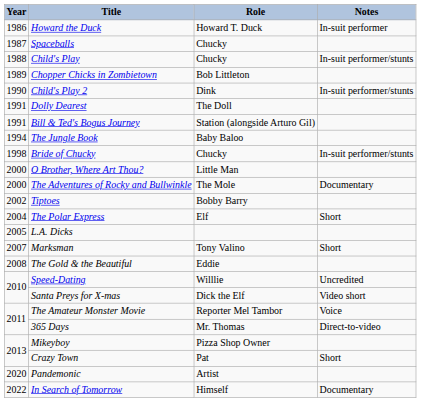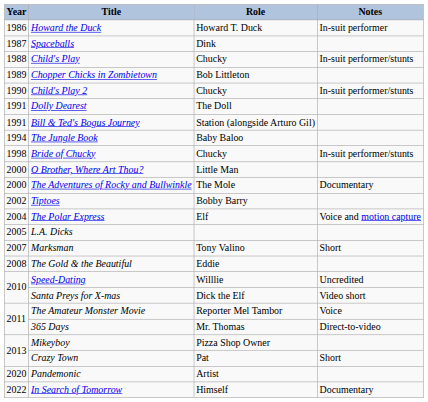Spaceballs | Role: Chucky -> Dink
Child's Play 2 | Role: Dink -> Chucky
The Polar Express | Notes: Short -> Voice and motion capture
